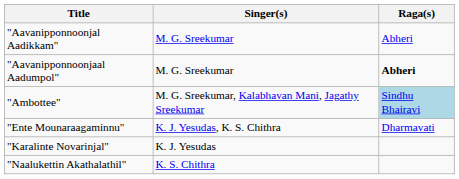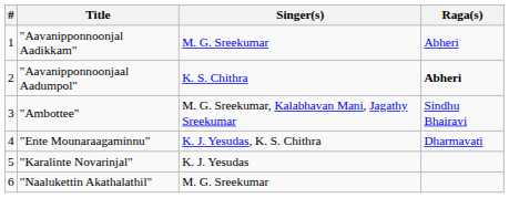+ column: # | 1 | 2 | 3 | 4 | 5 | 6
"Aavanipponnoonjaal Aadumpol" | Singer(s): M. G. Sreekumar -> K. S. Chithra
"Ambottee" | Raga(s): lightblue background -> no background
"Naalukettin Akathalathil" | Singer(s): K. S. Chithra -> M. G. Sreekumar
